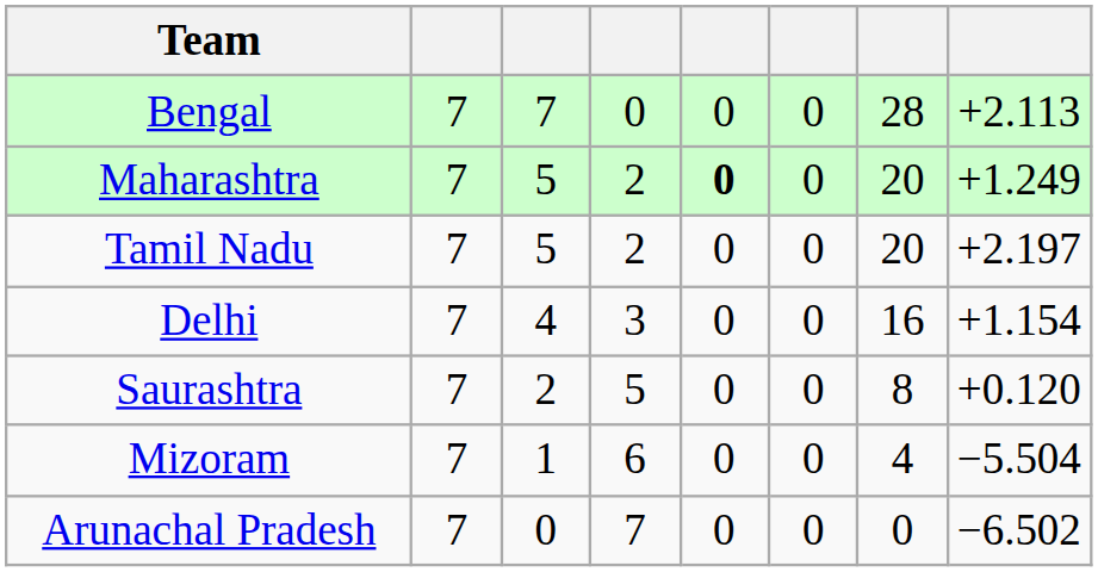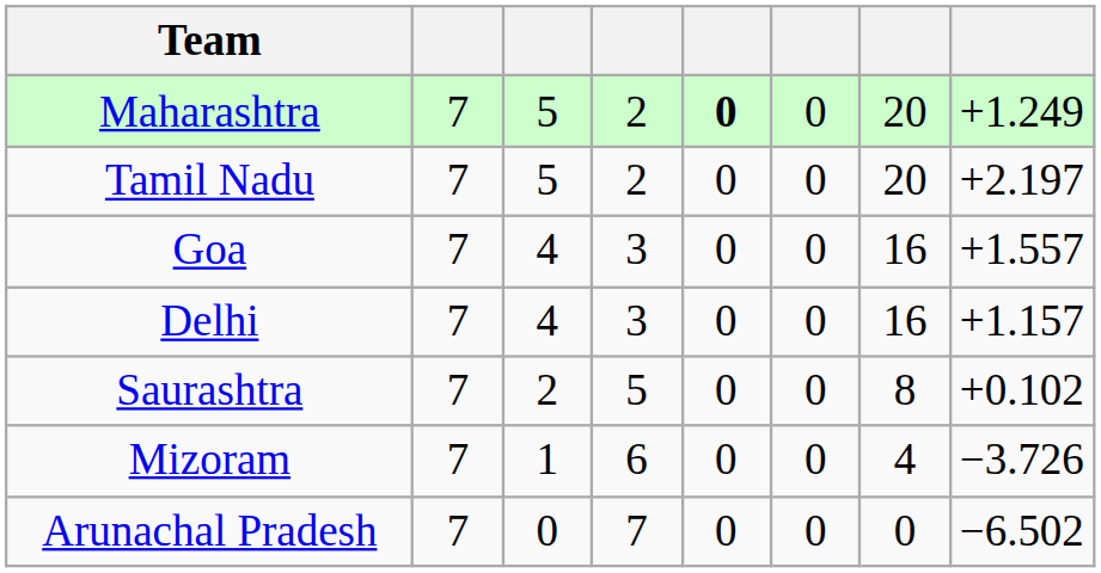- row: Bengal | 7 | 7 | 0 | 0 | 0 | 28 | +2.113
+ row: Goa | 7 | 4 | 3 | 0 | 0 | 16 | +1.557
Delhi | column 8: +1.154 -> +1.157
Saurashtra | column 8: +0.120 -> +0.102
Mizoram | column 8: −5.504 -> −3.726
